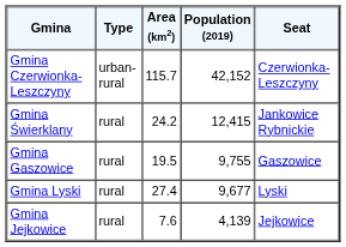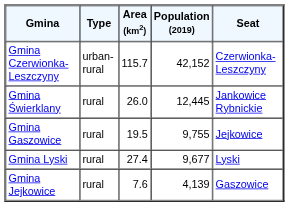Gmina Świerklany | Area (km2): 24.2 -> 26.0
Gmina Świerklany | Population (2019): 12,415 -> 12,445
Gmina Gaszowice | Seat: Gaszowice -> Jejkowice
Gmina Jejkowice | Seat: Jejkowice -> Gaszowice
